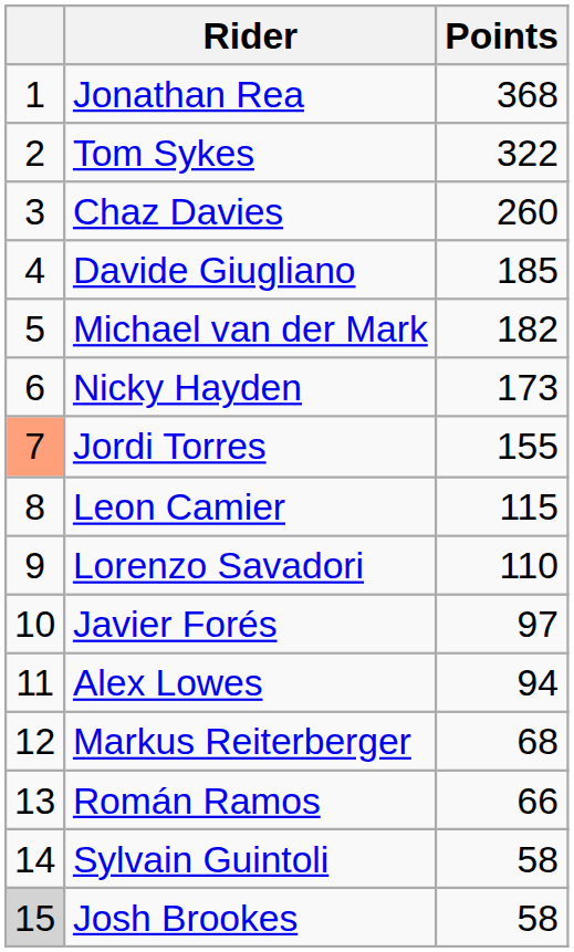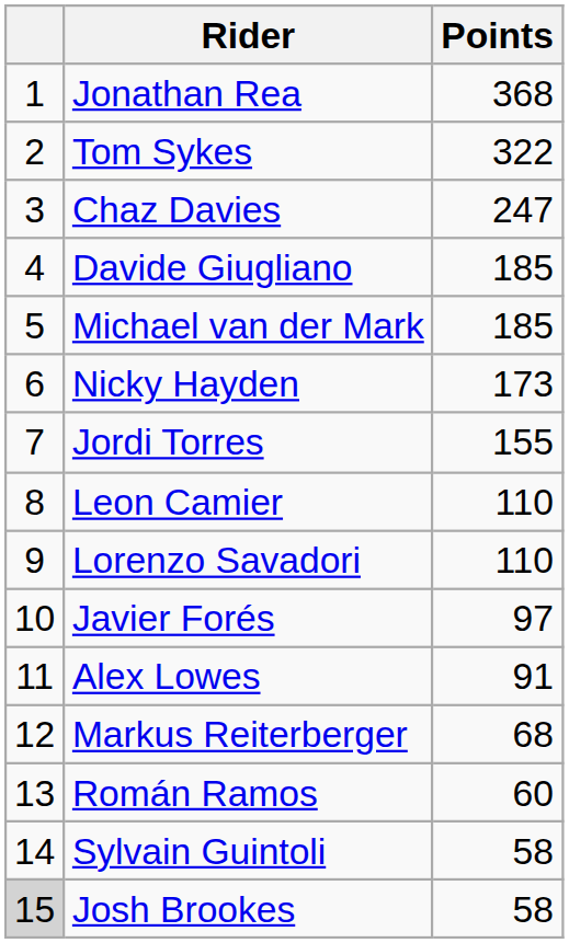Chaz Davies | Points: 260 -> 247
Michael van der Mark | Points: 182 -> 185
Jordi Torres | column 1: lightsalmon background -> no background
Leon Camier | Points: 115 -> 110
Alex Lowes | Points: 94 -> 91
Román Ramos | Points: 66 -> 60
